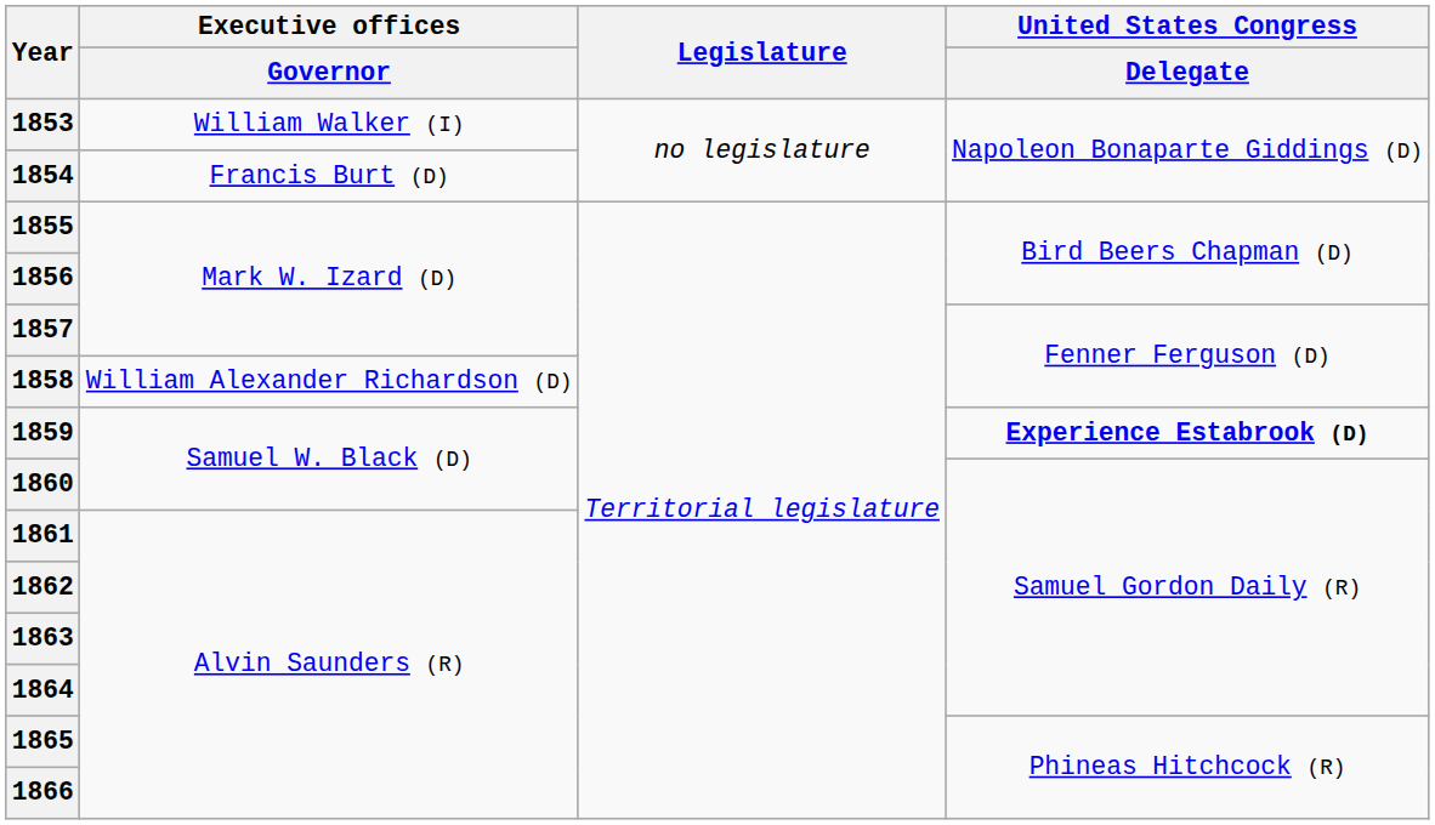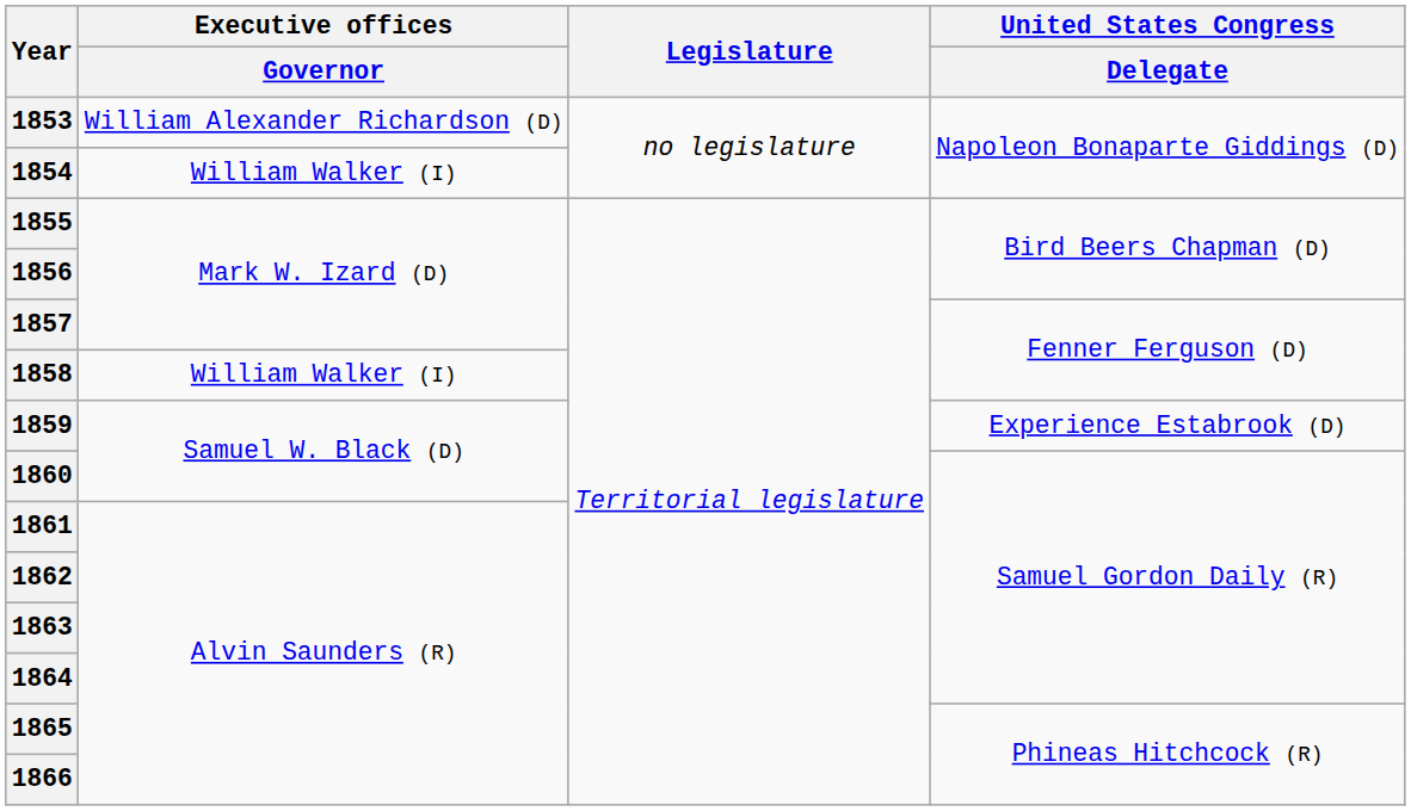1853 | Executive offices / Governor: William Walker (I) -> William Alexander Richardson (D)
1854 | Executive offices / Governor: Francis Burt (D) -> William Walker (I)
1858 | Executive offices / Governor: William Alexander Richardson (D) -> William Walker (I)
1859 | United States Congress / Delegate: bold -> normal
